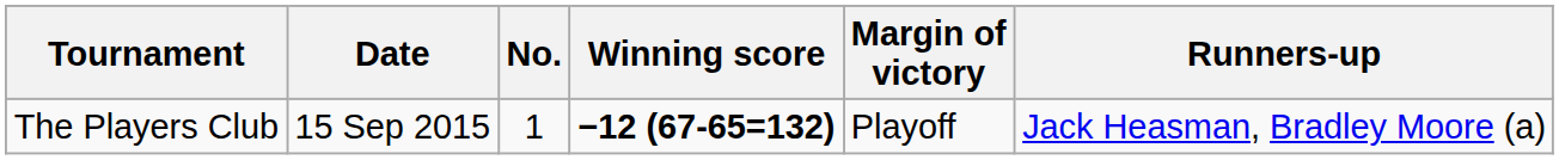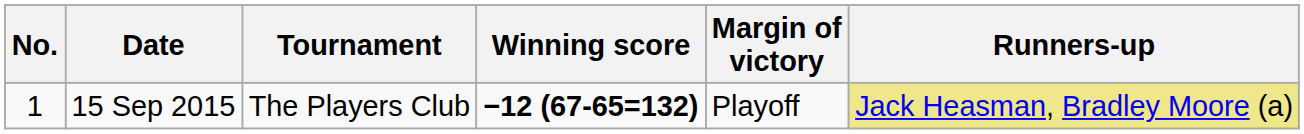columns swapped: No. <-> Tournament
15 Sep 2015 | Runners-up: no background -> khaki background
